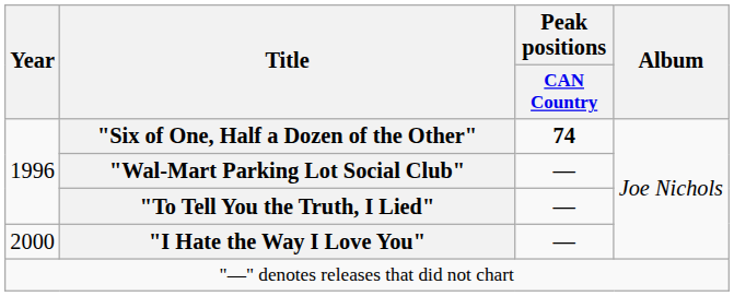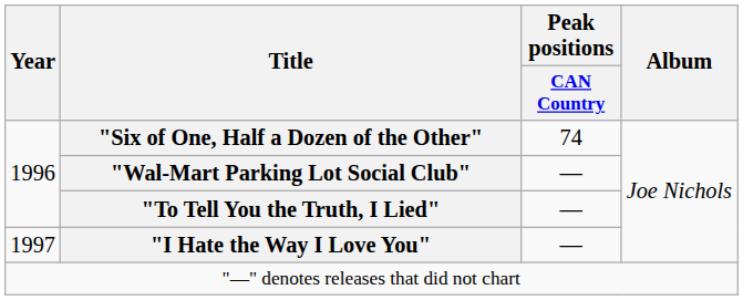"Six of One, Half a Dozen of the Other" | Peak positions / CAN Country: bold -> normal
"I Hate the Way I Love You" | Year: 2000 -> 1997
